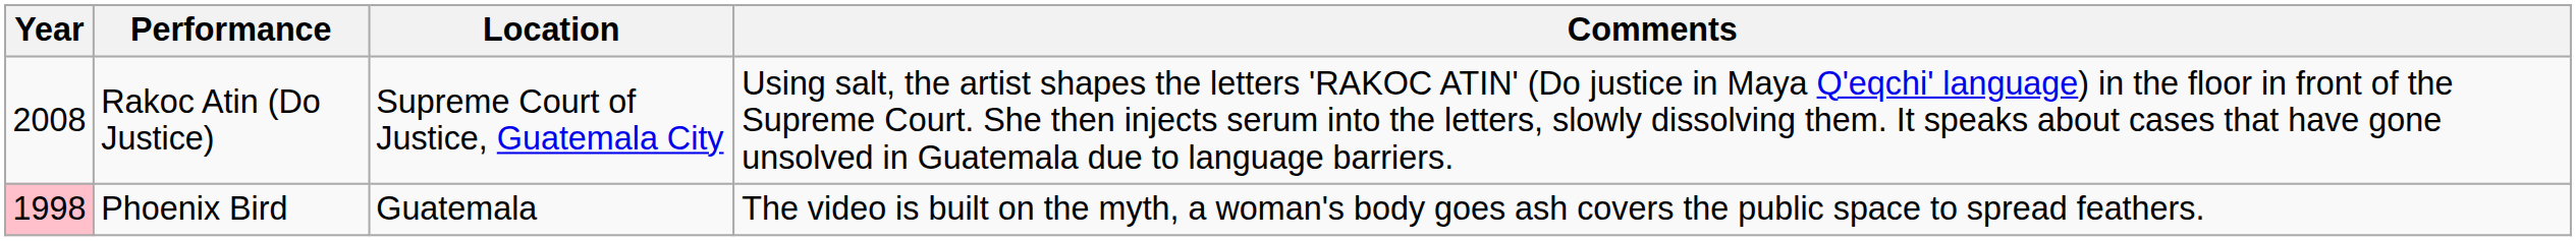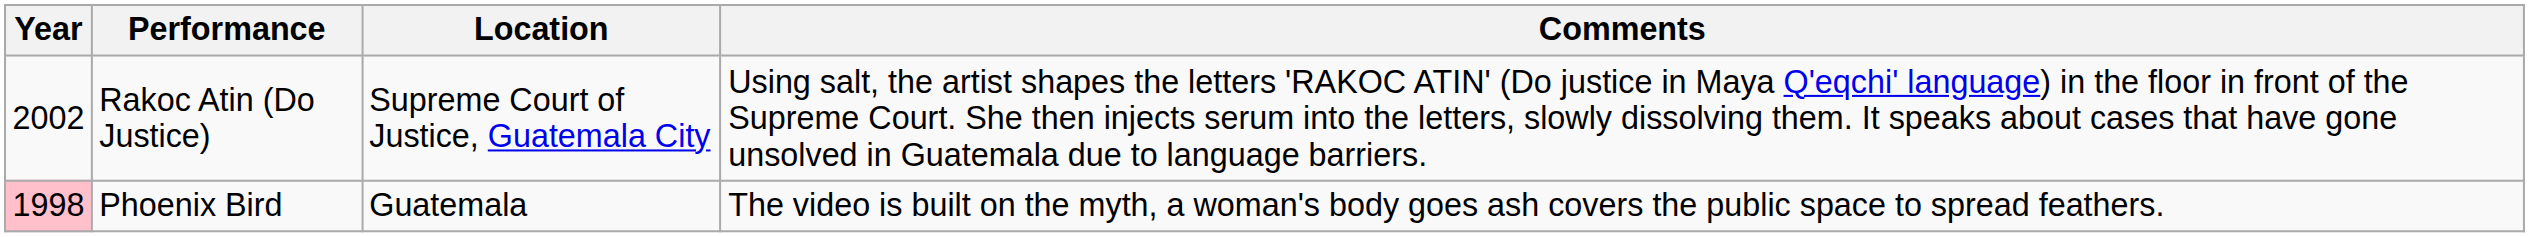Rakoc Atin (Do Justice) | Year: 2008 -> 2002
